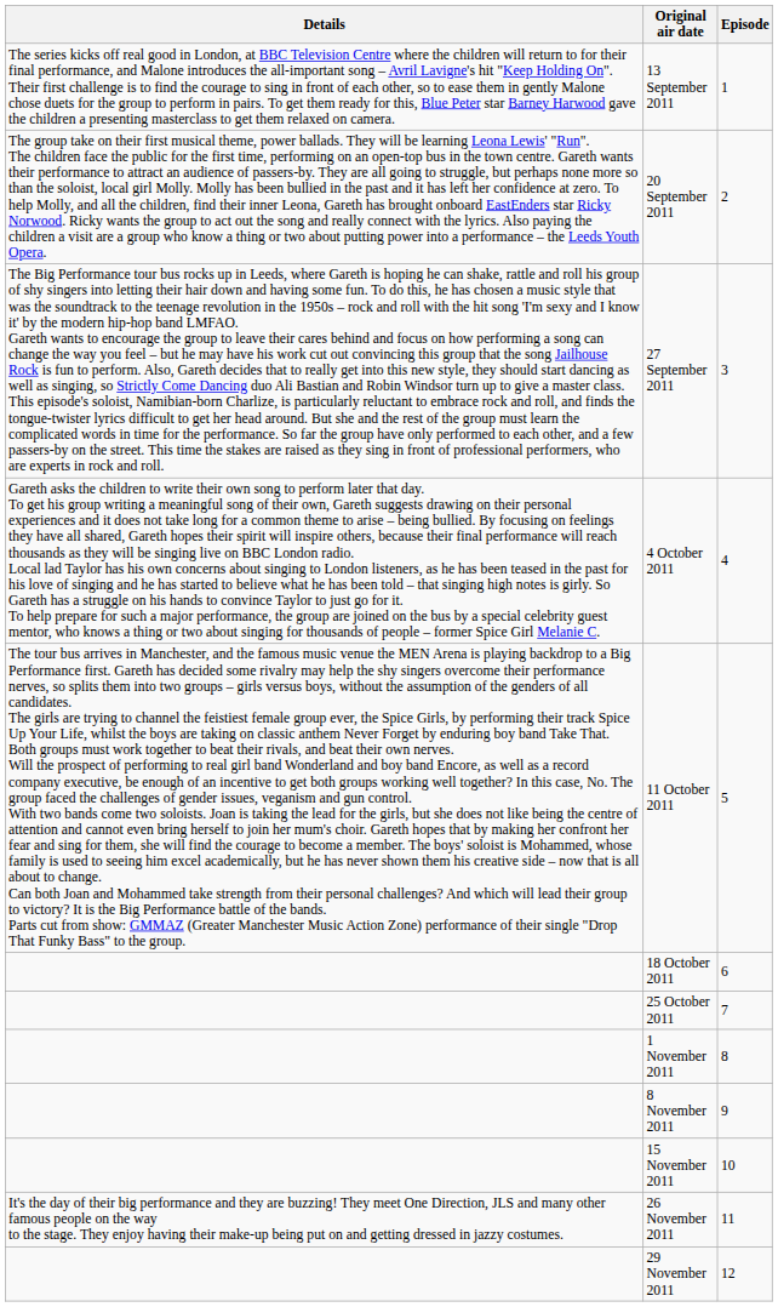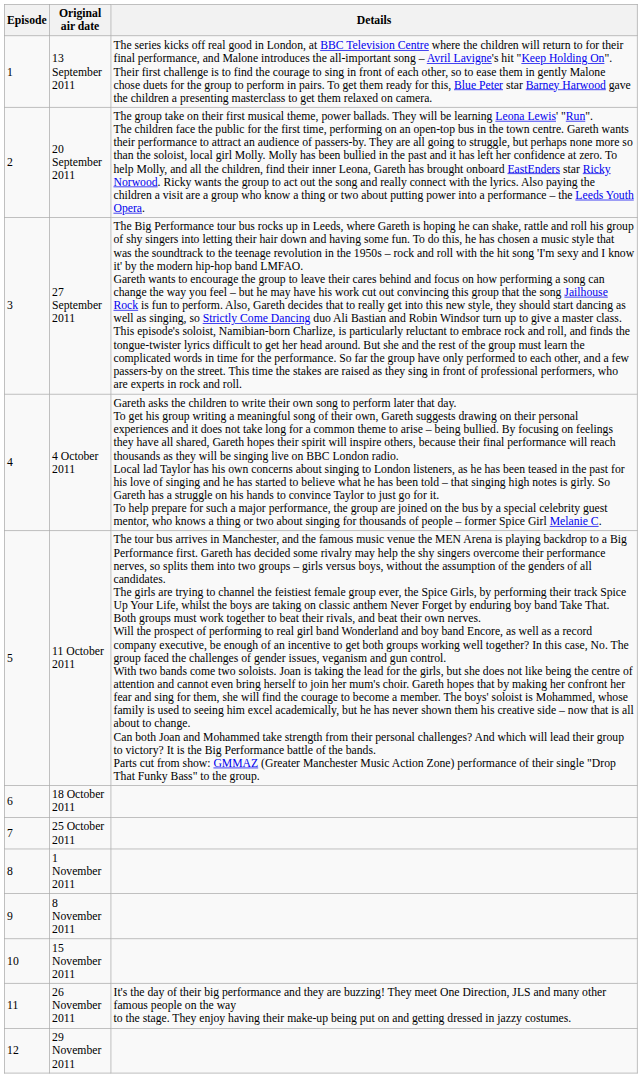columns swapped: Episode <-> Details
